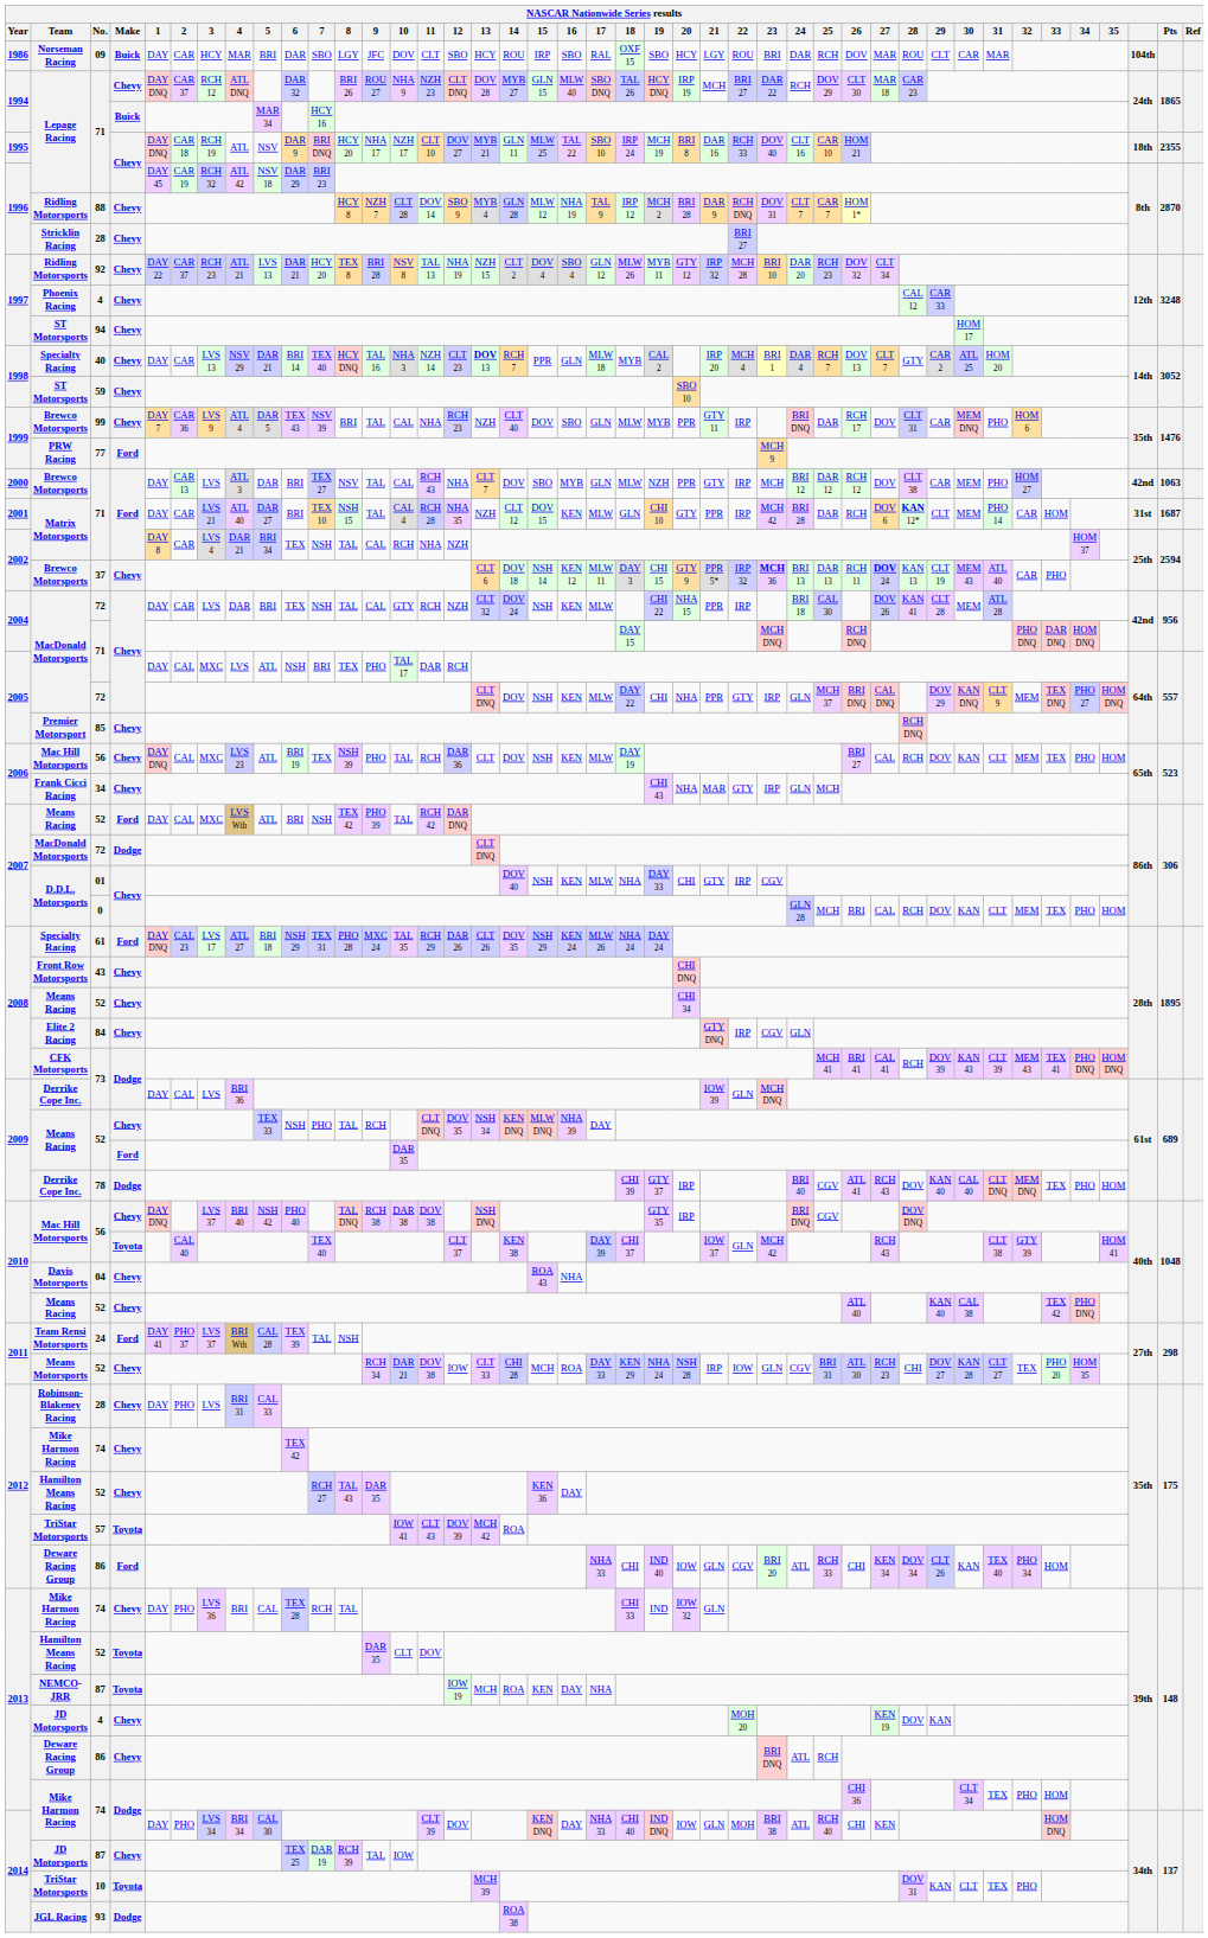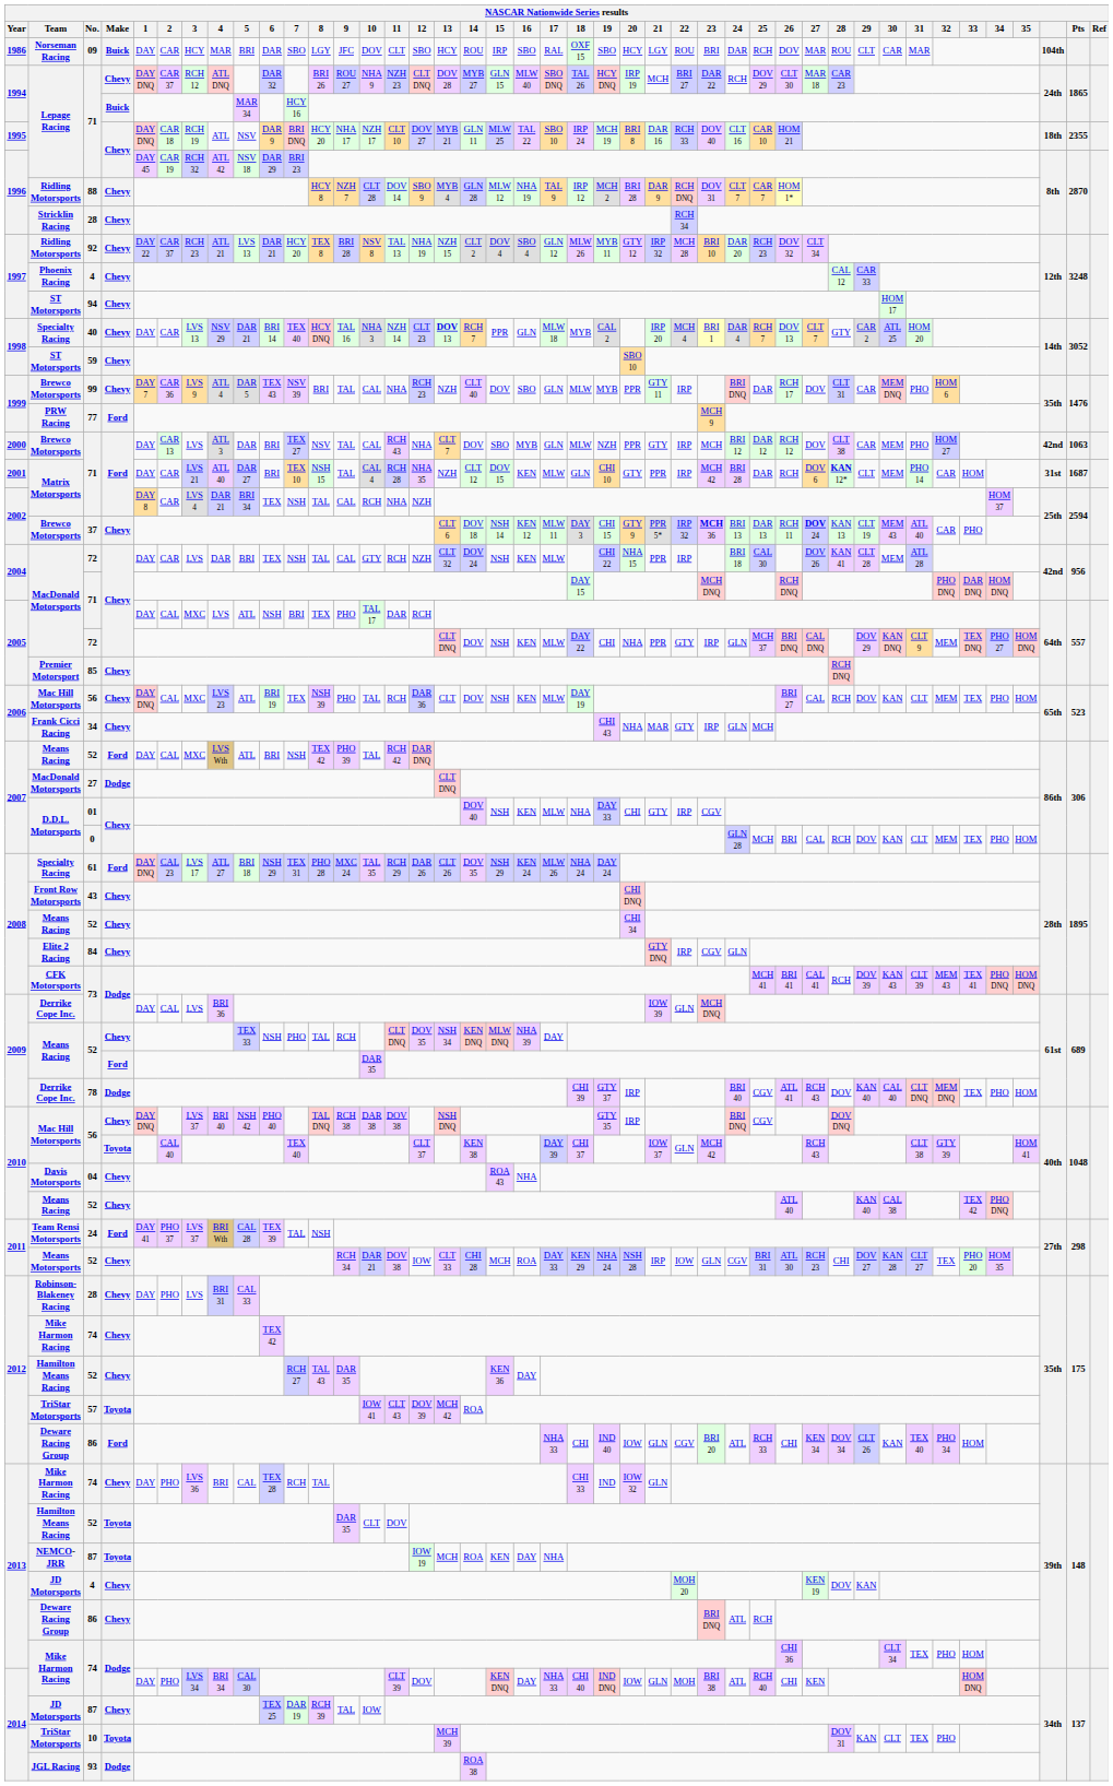Stricklin Racing | 22: BRI 27 -> RCH 34
2007 / MacDonald Motorsports | No.: 72 -> 27
